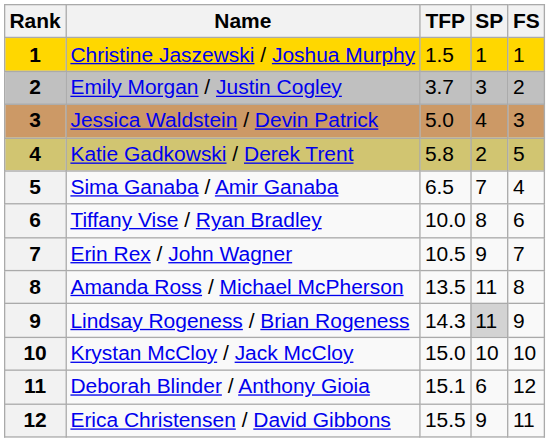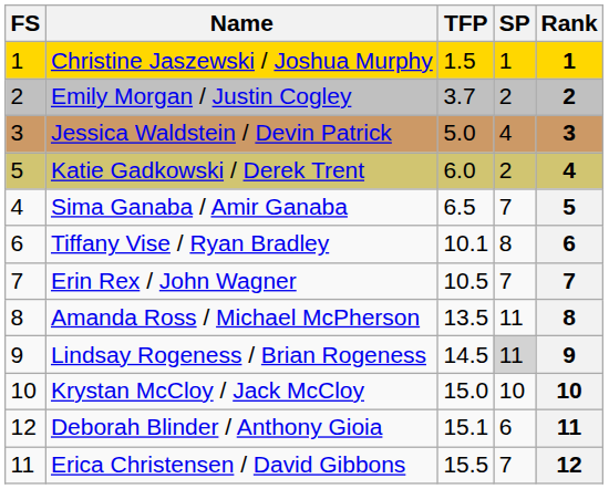columns swapped: Rank <-> FS
Emily Morgan / Justin Cogley | SP: 3 -> 2
Katie Gadkowski / Derek Trent | TFP: 5.8 -> 6.0
Tiffany Vise / Ryan Bradley | TFP: 10.0 -> 10.1
Erin Rex / John Wagner | SP: 9 -> 7
Lindsay Rogeness / Brian Rogeness | TFP: 14.3 -> 14.5
Erica Christensen / David Gibbons | SP: 9 -> 7
